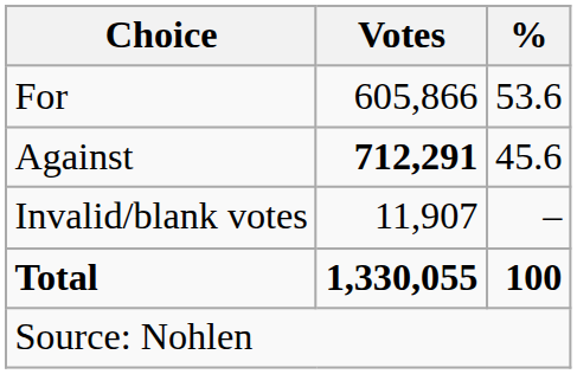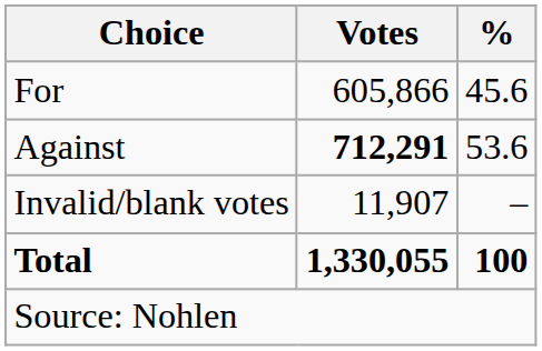For | %: 53.6 -> 45.6
Against | %: 45.6 -> 53.6
